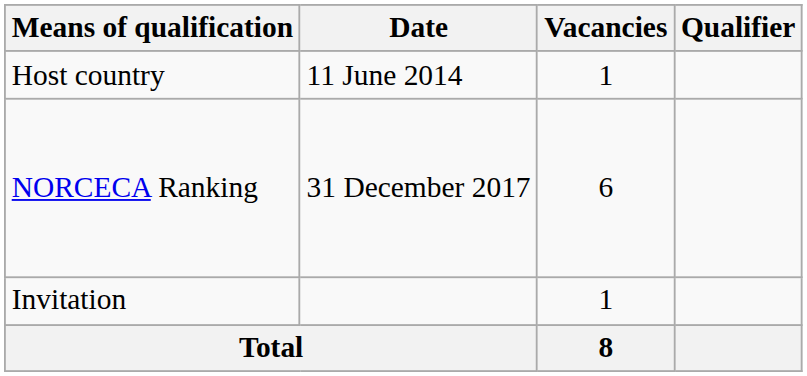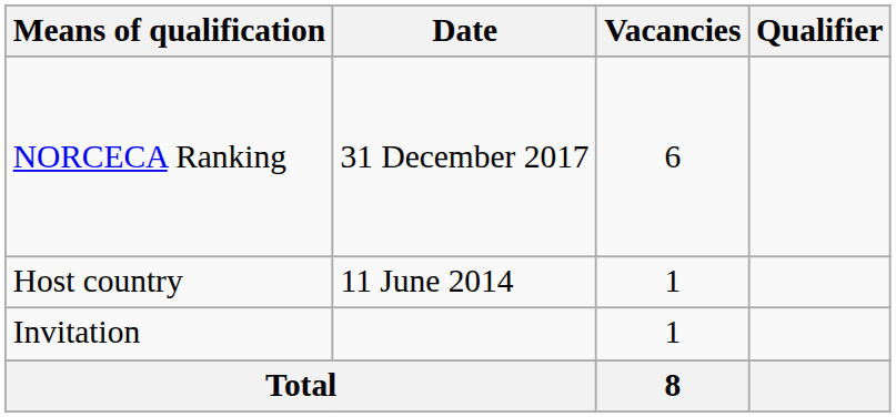rows swapped: Host country <-> NORCECA Ranking
